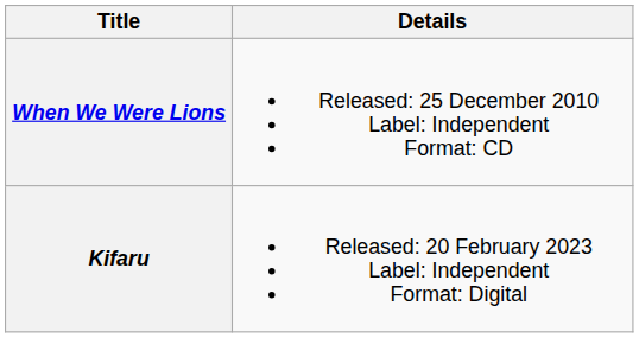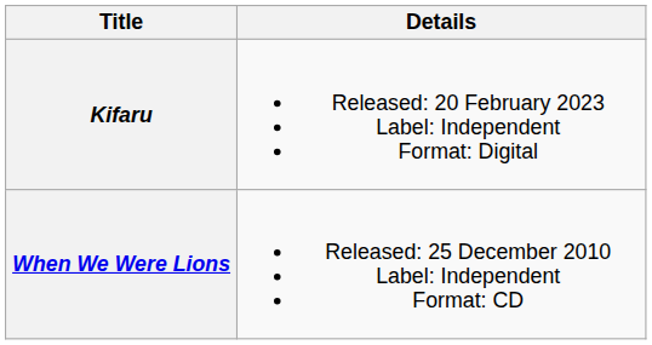rows swapped: When We Were Lions <-> Kifaru
